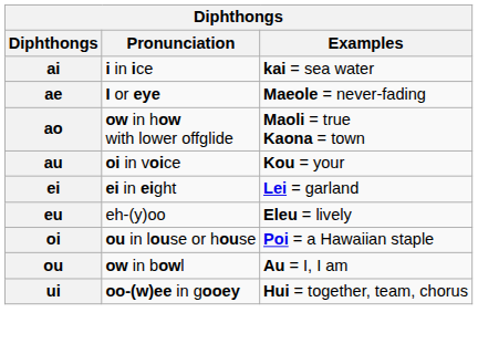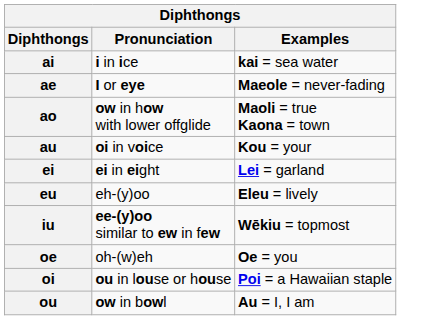+ row: iu | ee-(y)oo similar to ew in few | Wēkiu = topmost
+ row: oe | oh-(w)eh | Oe = you
- row: ui | oo-(w)ee in gooey | Hui = together, team, chorus
